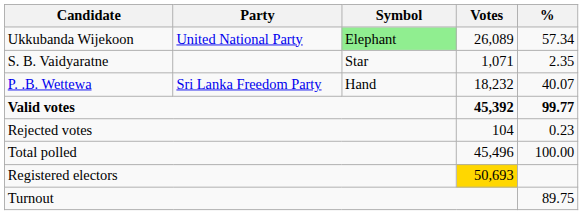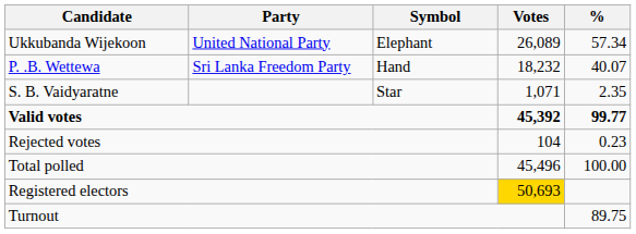Ukkubanda Wijekoon | Symbol: lightgreen background -> no background
rows swapped: P. .B. Wettewa <-> S. B. Vaidyaratne
